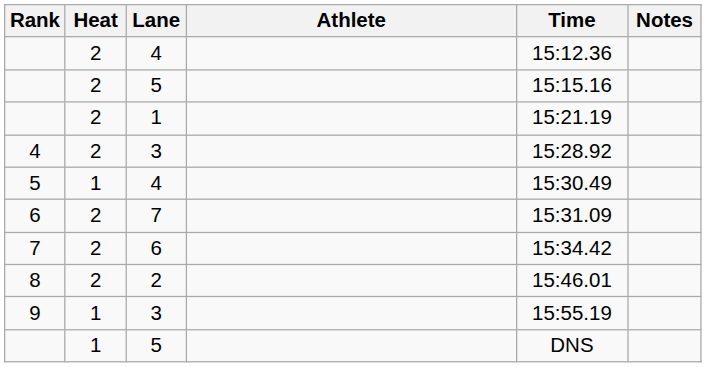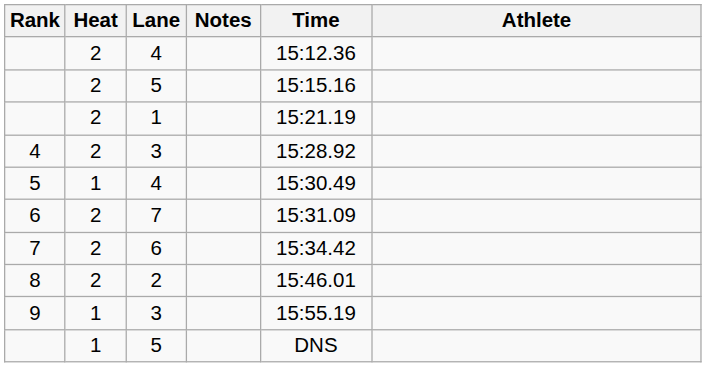columns swapped: Athlete <-> Notes
